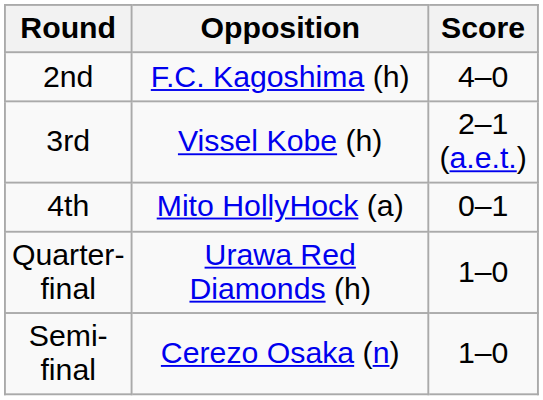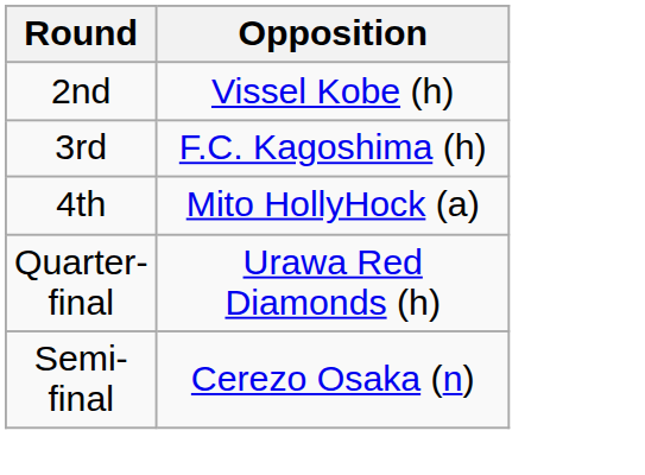- column: Score | 4–0 | 2–1 (a.e.t.) | 0–1 | 1–0 | 1–0
2nd | Opposition: F.C. Kagoshima (h) -> Vissel Kobe (h)
3rd | Opposition: Vissel Kobe (h) -> F.C. Kagoshima (h)
